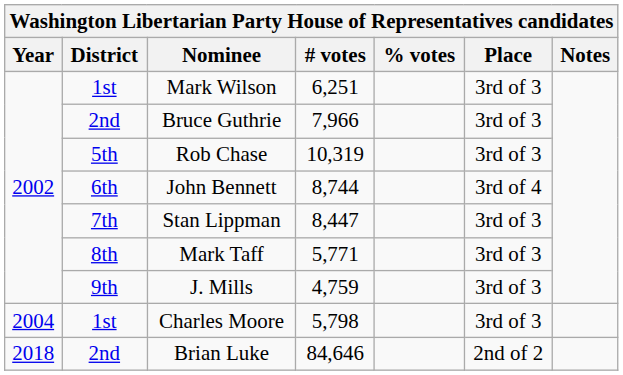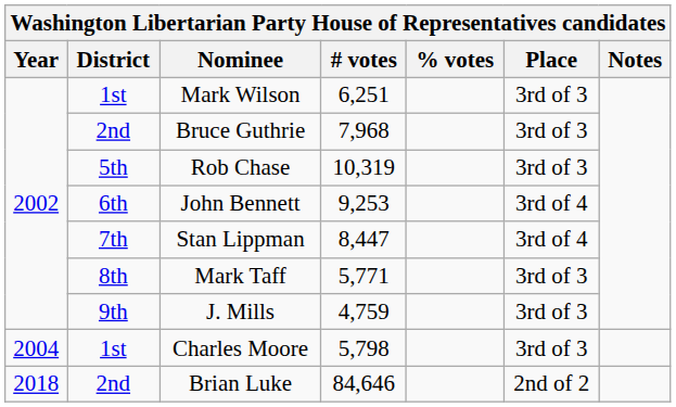Bruce Guthrie | # votes: 7,966 -> 7,968
John Bennett | # votes: 8,744 -> 9,253
Stan Lippman | Place: 3rd of 3 -> 3rd of 4
